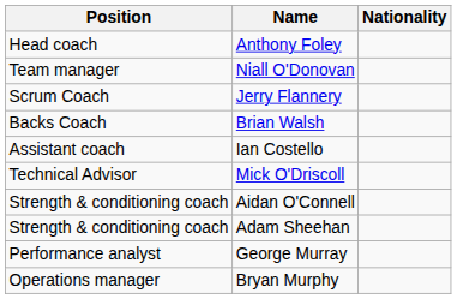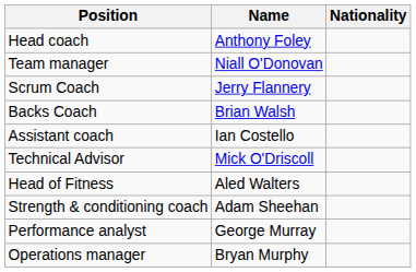+ row: Head of Fitness | Aled Walters
- row: Strength & conditioning coach | Aidan O'Connell
